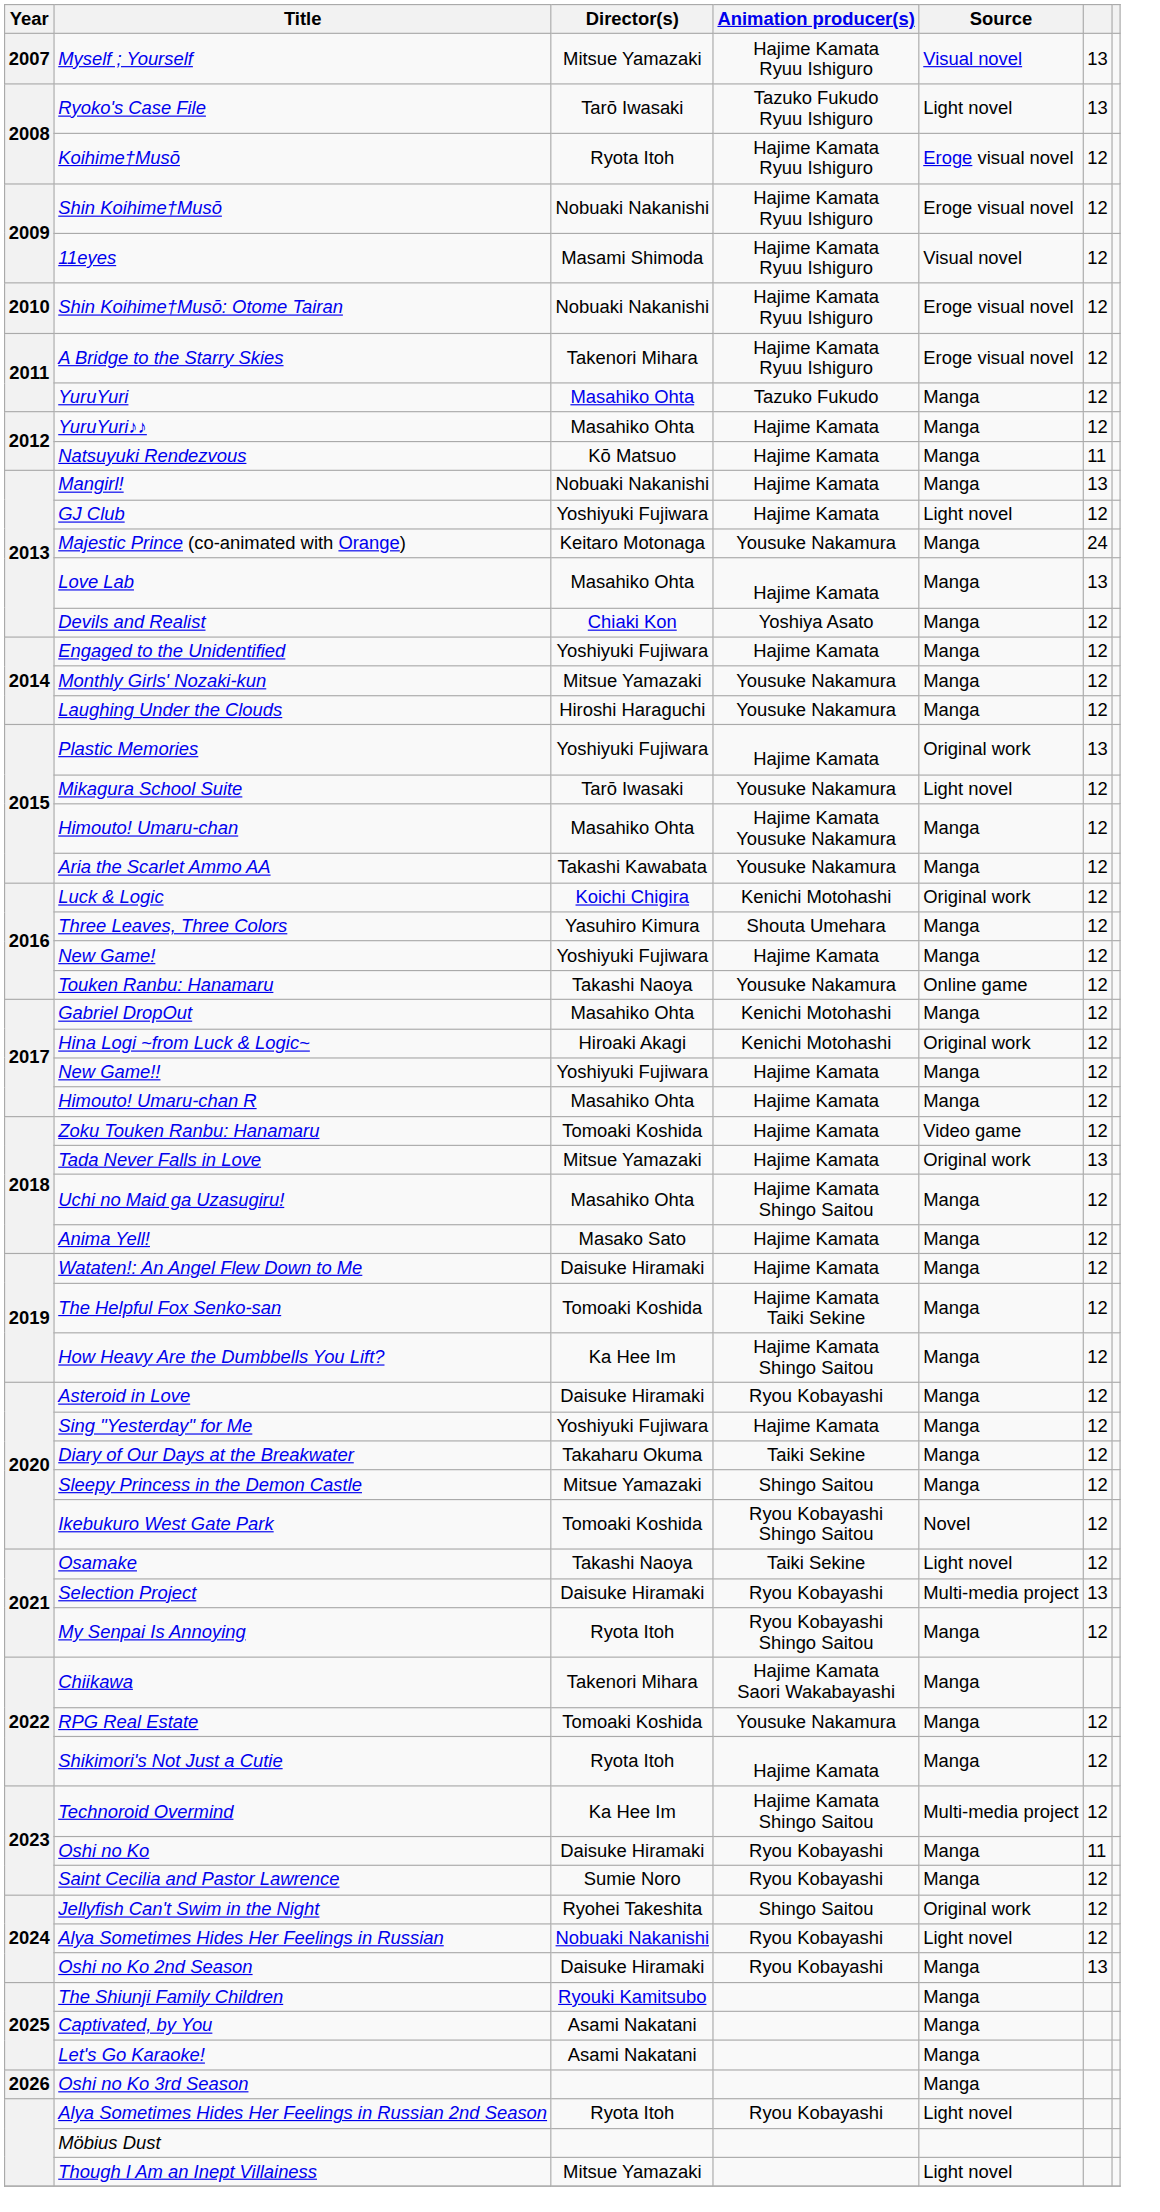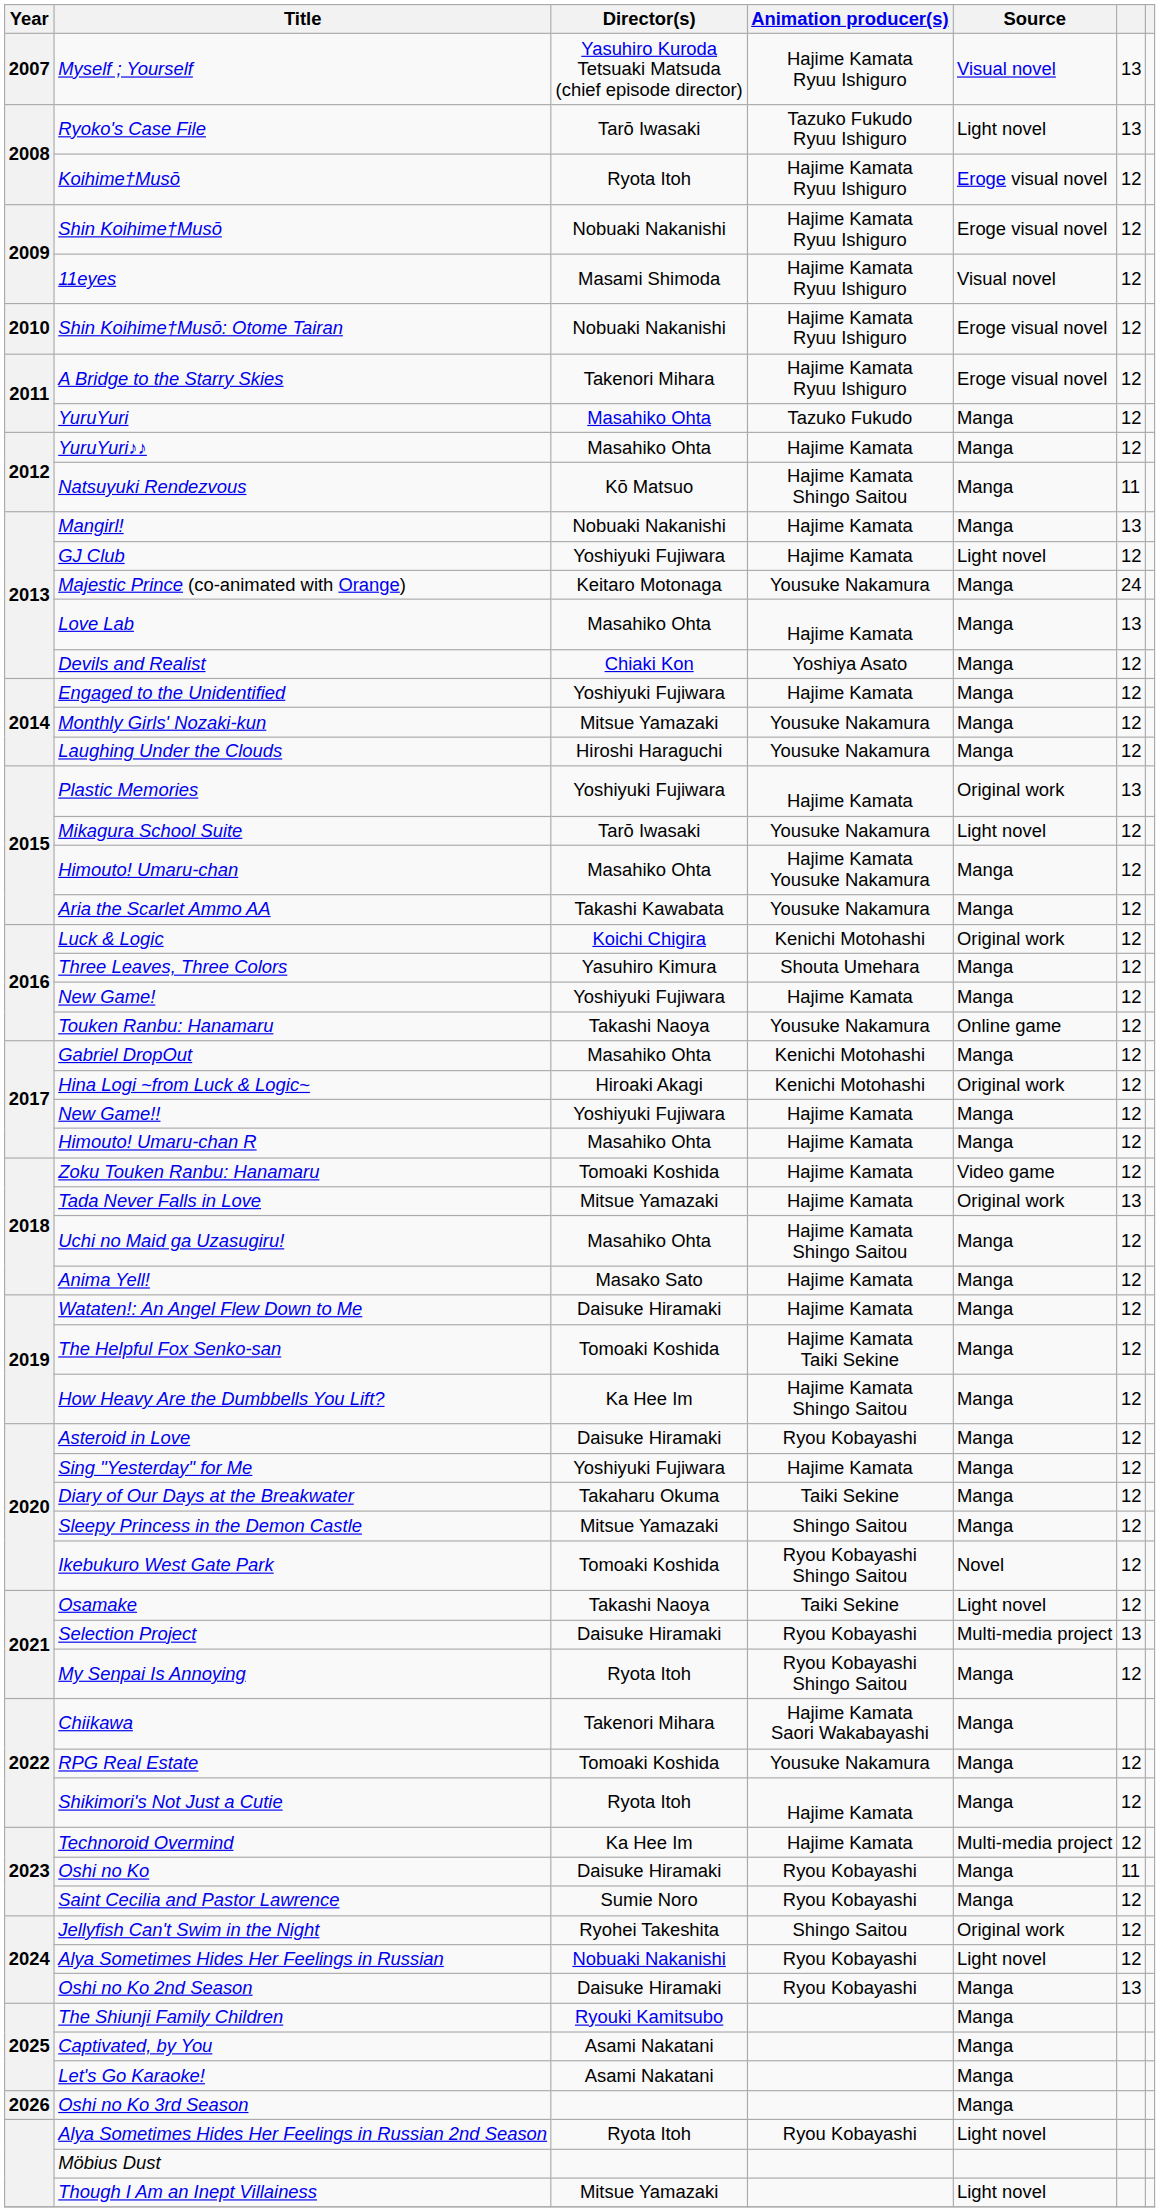Myself ; Yourself | Director(s): Mitsue Yamazaki -> Yasuhiro Kuroda Tetsuaki Matsuda (chief episode director)
Natsuyuki Rendezvous | Animation producer(s): Hajime Kamata -> Hajime Kamata Shingo Saitou
Technoroid Overmind | Animation producer(s): Hajime Kamata Shingo Saitou -> Hajime Kamata
